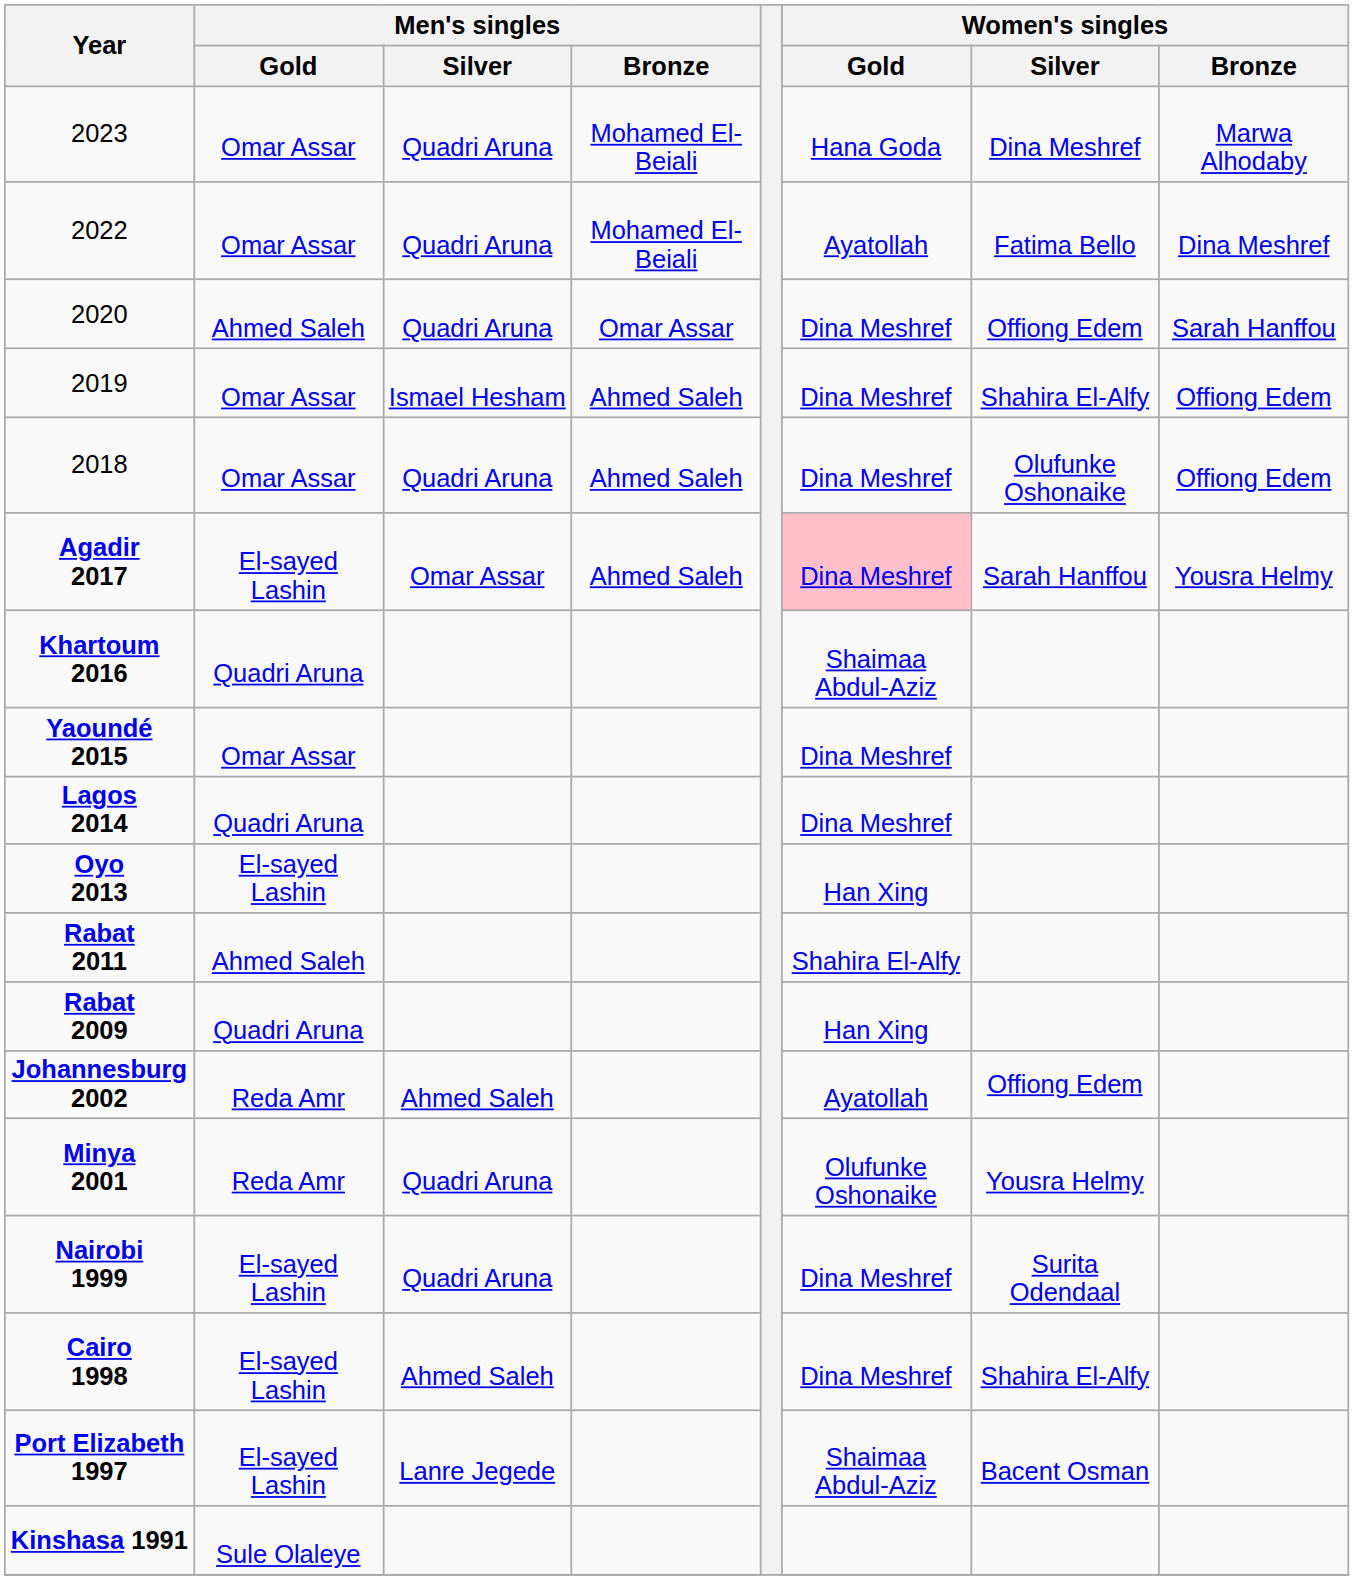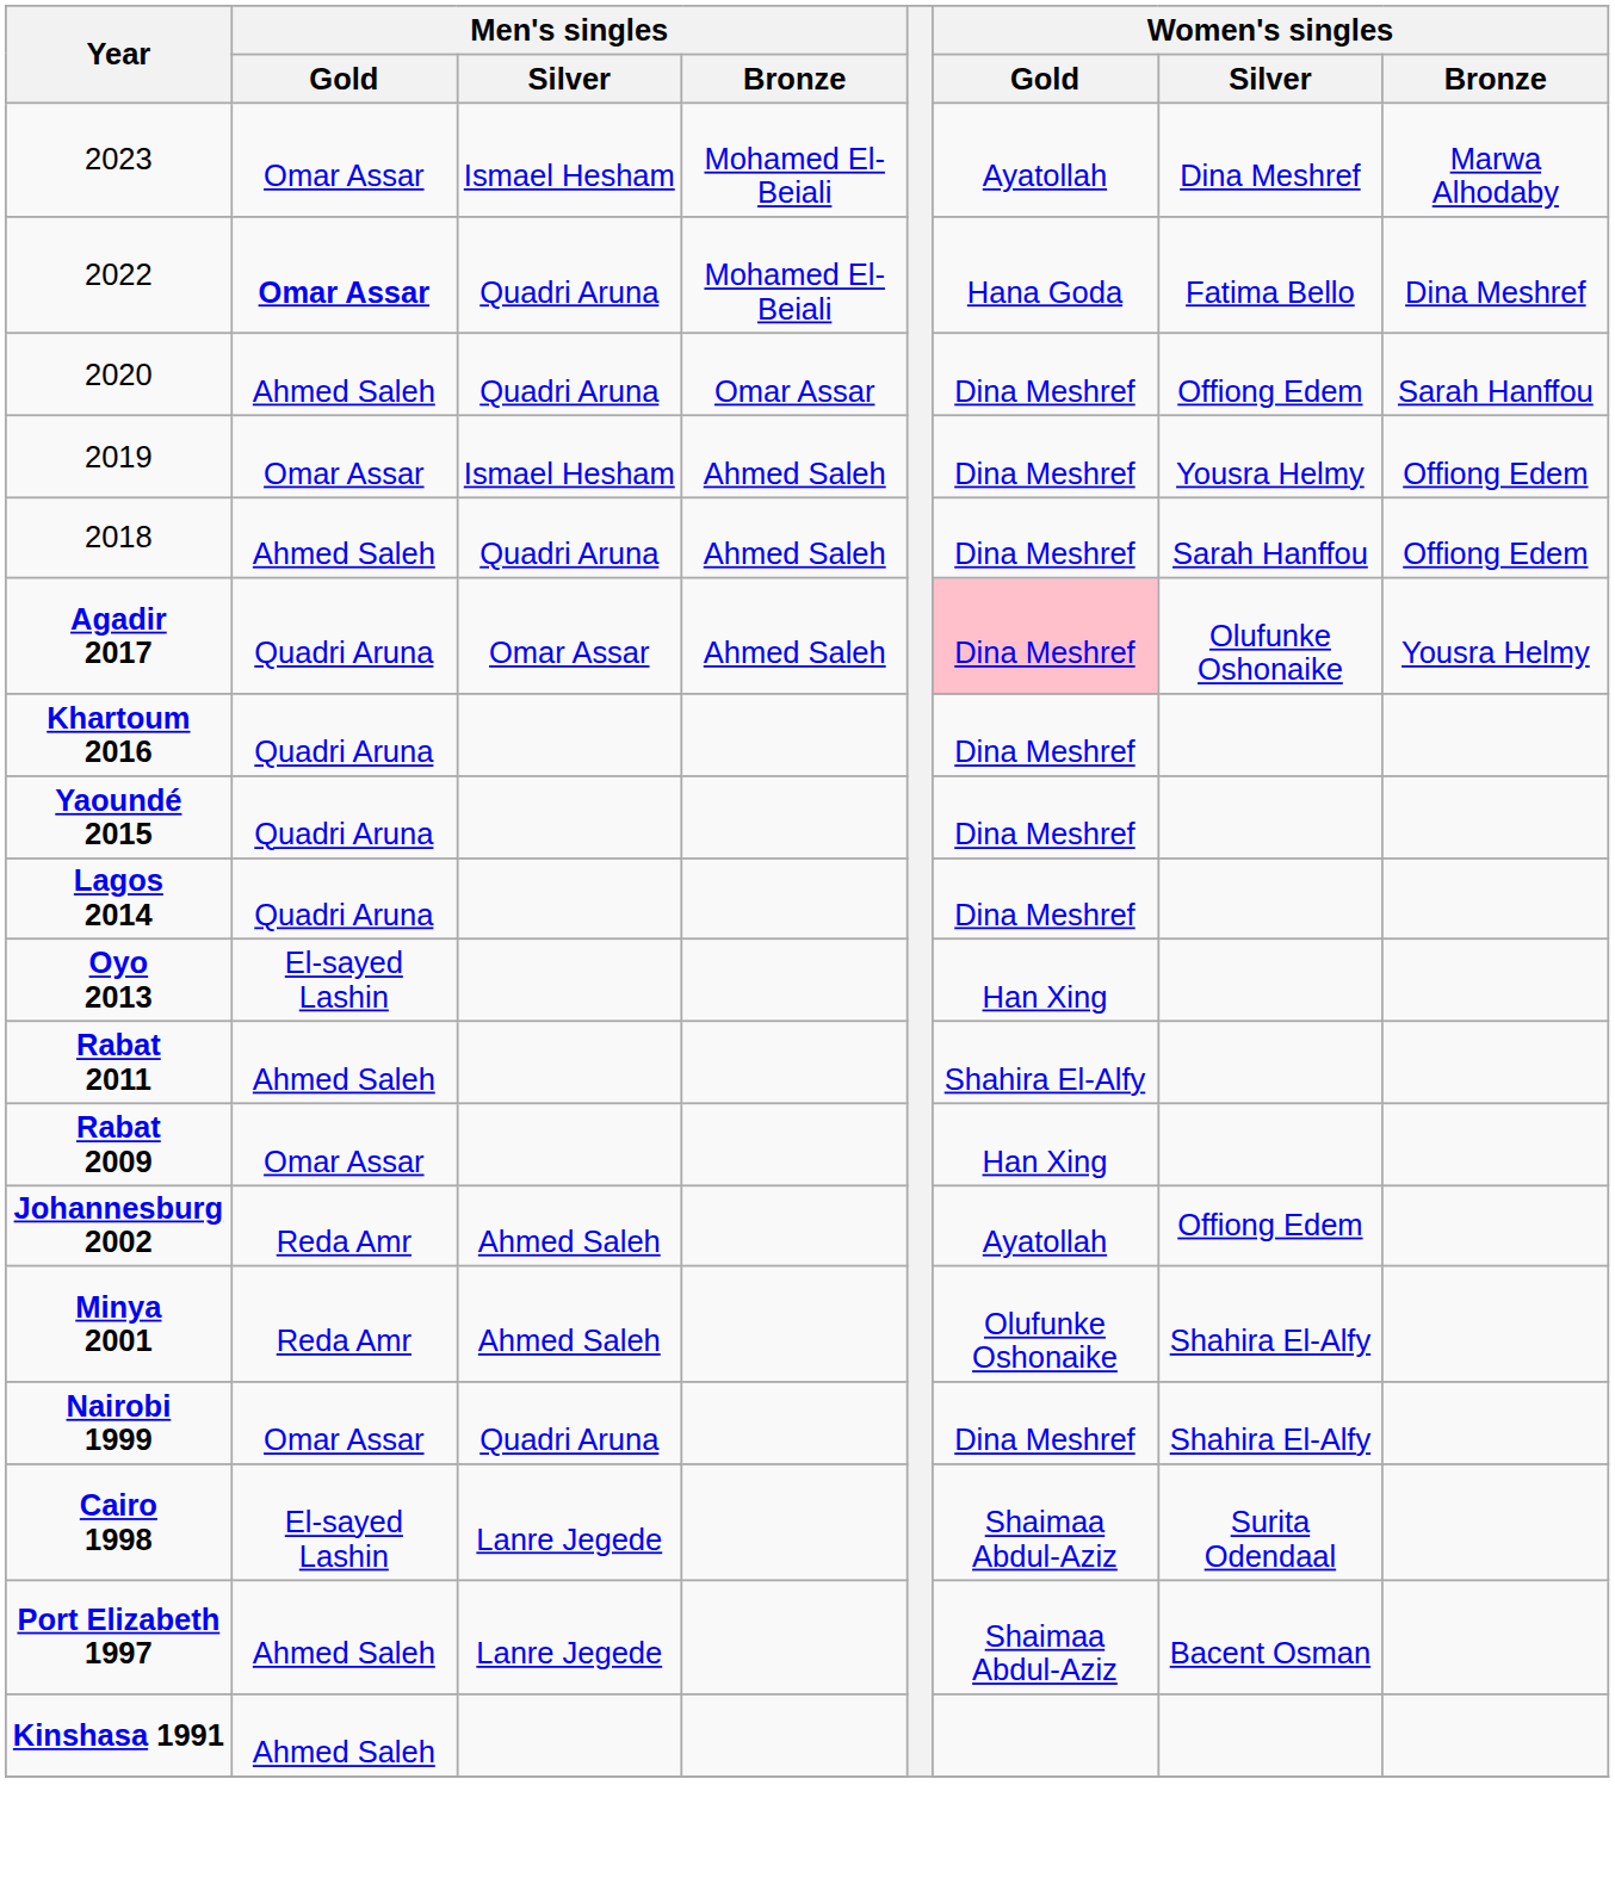2023 | Men's singles / Silver: Quadri Aruna -> Ismael Hesham
2023 | Women's singles / Gold: Hana Goda -> Ayatollah
2022 | Men's singles / Gold: normal -> bold
2022 | Women's singles / Gold: Ayatollah -> Hana Goda
2019 | Women's singles / Silver: Shahira El-Alfy -> Yousra Helmy
2018 | Men's singles / Gold: Omar Assar -> Ahmed Saleh
2018 | Women's singles / Silver: Olufunke Oshonaike -> Sarah Hanffou
Agadir 2017 | Men's singles / Gold: El-sayed Lashin -> Quadri Aruna
Agadir 2017 | Women's singles / Silver: Sarah Hanffou -> Olufunke Oshonaike
Khartoum 2016 | Women's singles / Gold: Shaimaa Abdul-Aziz -> Dina Meshref
Yaoundé 2015 | Men's singles / Gold: Omar Assar -> Quadri Aruna
Rabat 2009 | Men's singles / Gold: Quadri Aruna -> Omar Assar
Minya 2001 | Men's singles / Silver: Quadri Aruna -> Ahmed Saleh
Minya 2001 | Women's singles / Silver: Yousra Helmy -> Shahira El-Alfy
Nairobi 1999 | Men's singles / Gold: El-sayed Lashin -> Omar Assar
Nairobi 1999 | Women's singles / Silver: Surita Odendaal -> Shahira El-Alfy
Cairo 1998 | Men's singles / Silver: Ahmed Saleh -> Lanre Jegede
Cairo 1998 | Women's singles / Gold: Dina Meshref -> Shaimaa Abdul-Aziz
Cairo 1998 | Women's singles / Silver: Shahira El-Alfy -> Surita Odendaal
Port Elizabeth 1997 | Men's singles / Gold: El-sayed Lashin -> Ahmed Saleh
Kinshasa 1991 | Men's singles / Gold: Sule Olaleye -> Ahmed Saleh
